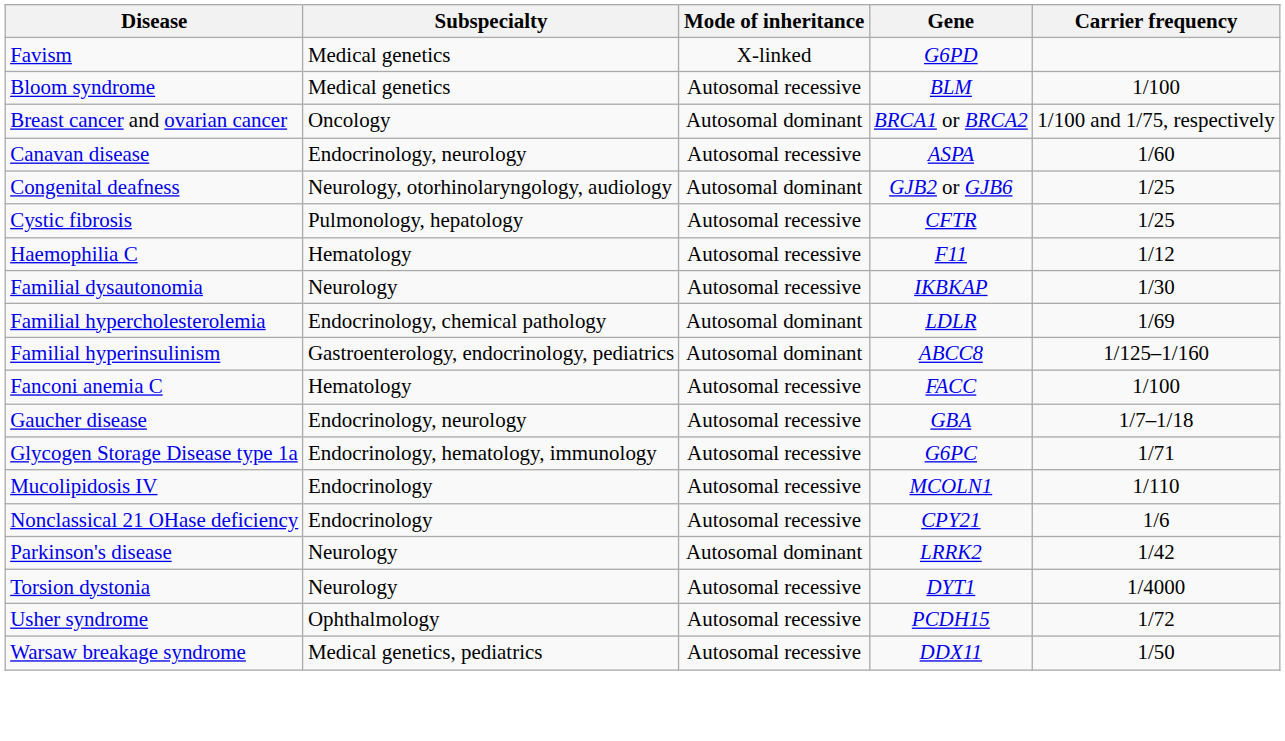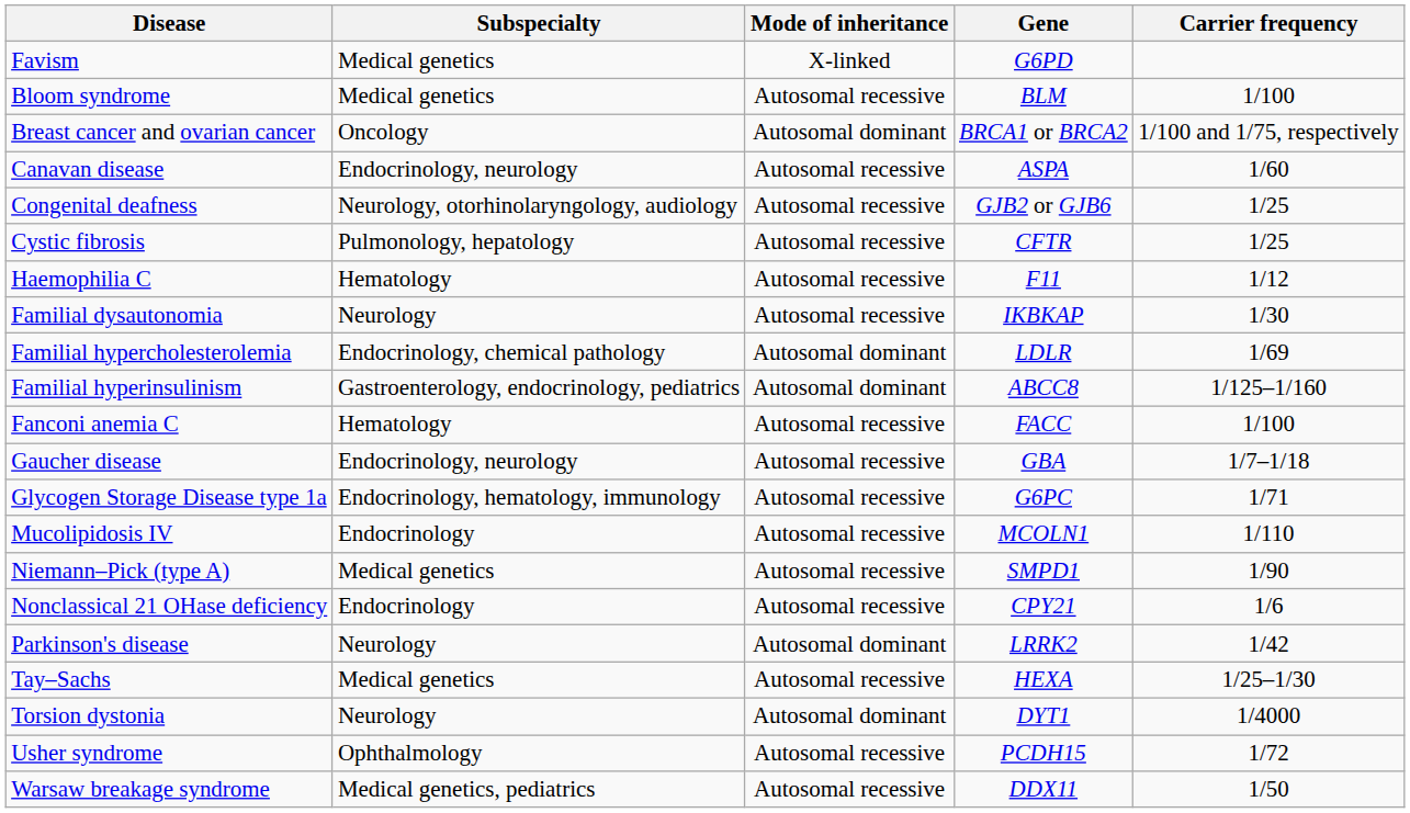Congenital deafness | Mode of inheritance: Autosomal dominant -> Autosomal recessive
+ row: Niemann–Pick (type A) | Medical genetics | Autosomal recessive | SMPD1 | 1/90
+ row: Tay–Sachs | Medical genetics | Autosomal recessive | HEXA | 1/25–1/30
Torsion dystonia | Mode of inheritance: Autosomal recessive -> Autosomal dominant
